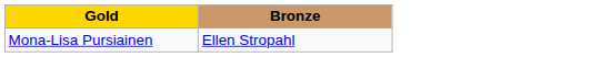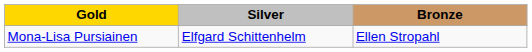+ column: Silver | Elfgard Schittenhelm
